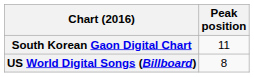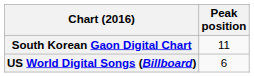US World Digital Songs (Billboard) | Peak position: 8 -> 6
